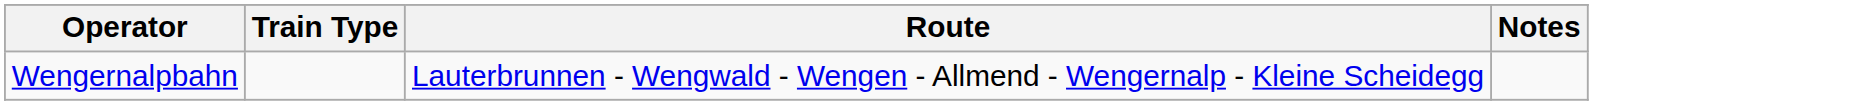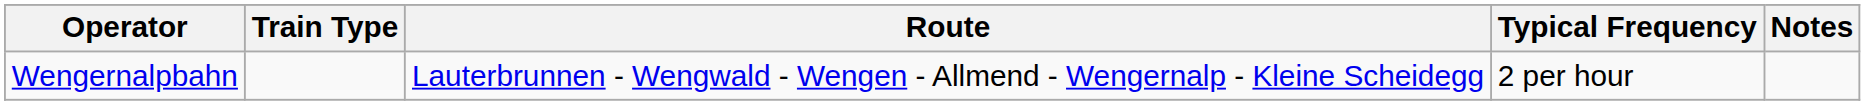+ column: Typical Frequency | 2 per hour
